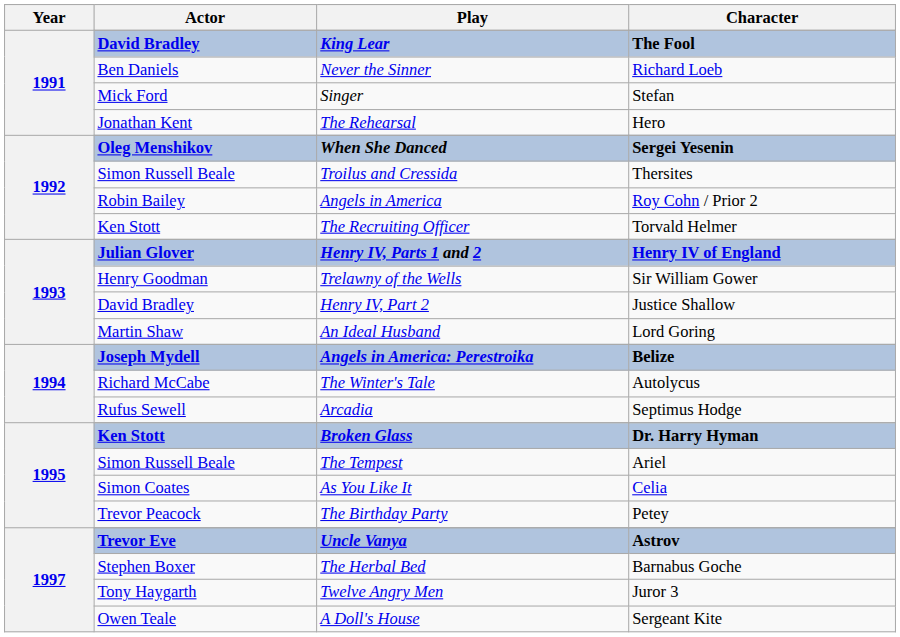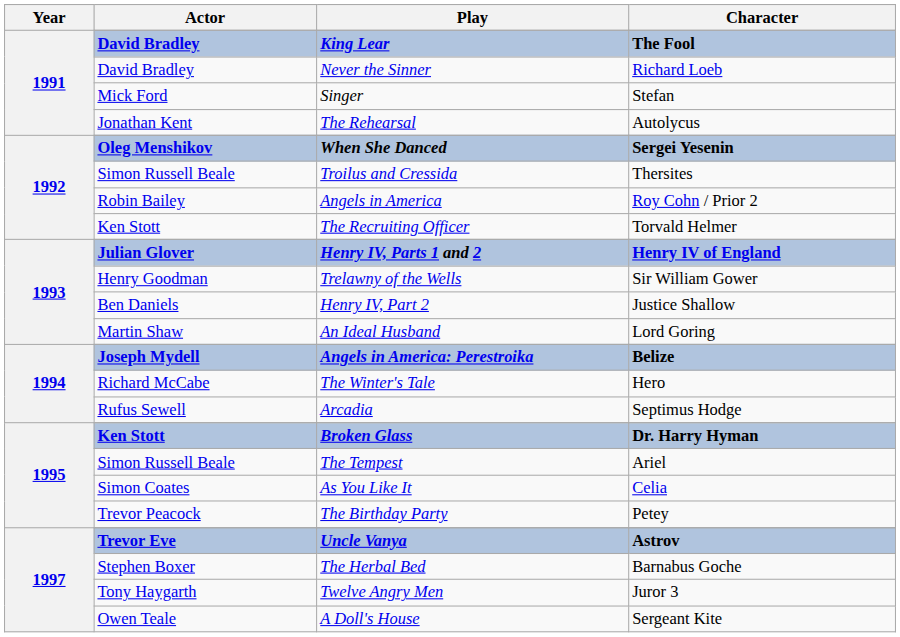Never the Sinner | Actor: Ben Daniels -> David Bradley
The Rehearsal | Character: Hero -> Autolycus
Henry IV, Part 2 | Actor: David Bradley -> Ben Daniels
The Winter's Tale | Character: Autolycus -> Hero
